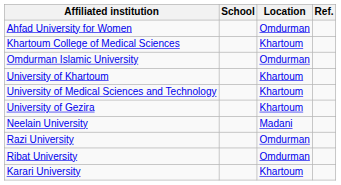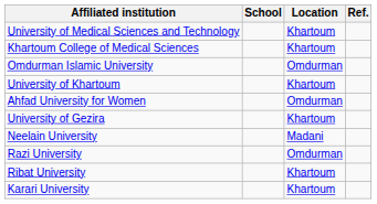rows swapped: Ahfad University for Women <-> University of Medical Sciences and Technology
Ribat University | Location: Omdurman -> Khartoum
